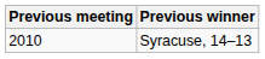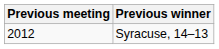Syracuse, 14–13 | Previous meeting: 2010 -> 2012
